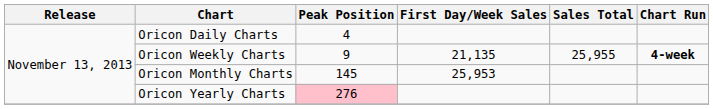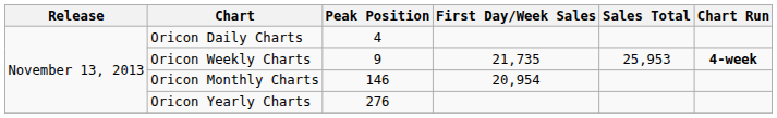Oricon Weekly Charts | First Day/Week Sales: 21,135 -> 21,735
Oricon Weekly Charts | Sales Total: 25,955 -> 25,953
Oricon Monthly Charts | Peak Position: 145 -> 146
Oricon Monthly Charts | First Day/Week Sales: 25,953 -> 20,954
Oricon Yearly Charts | Peak Position: pink background -> no background
